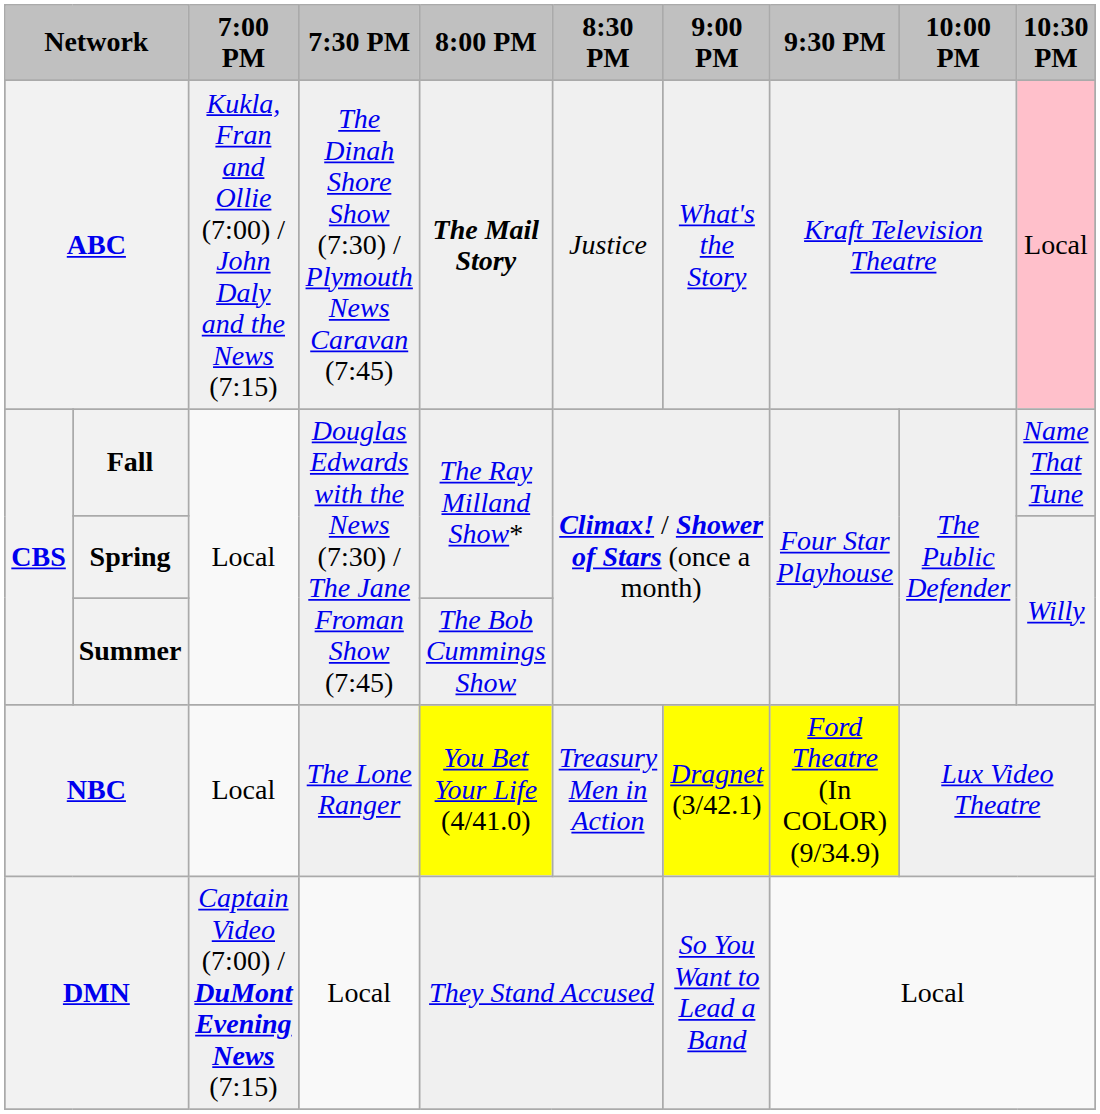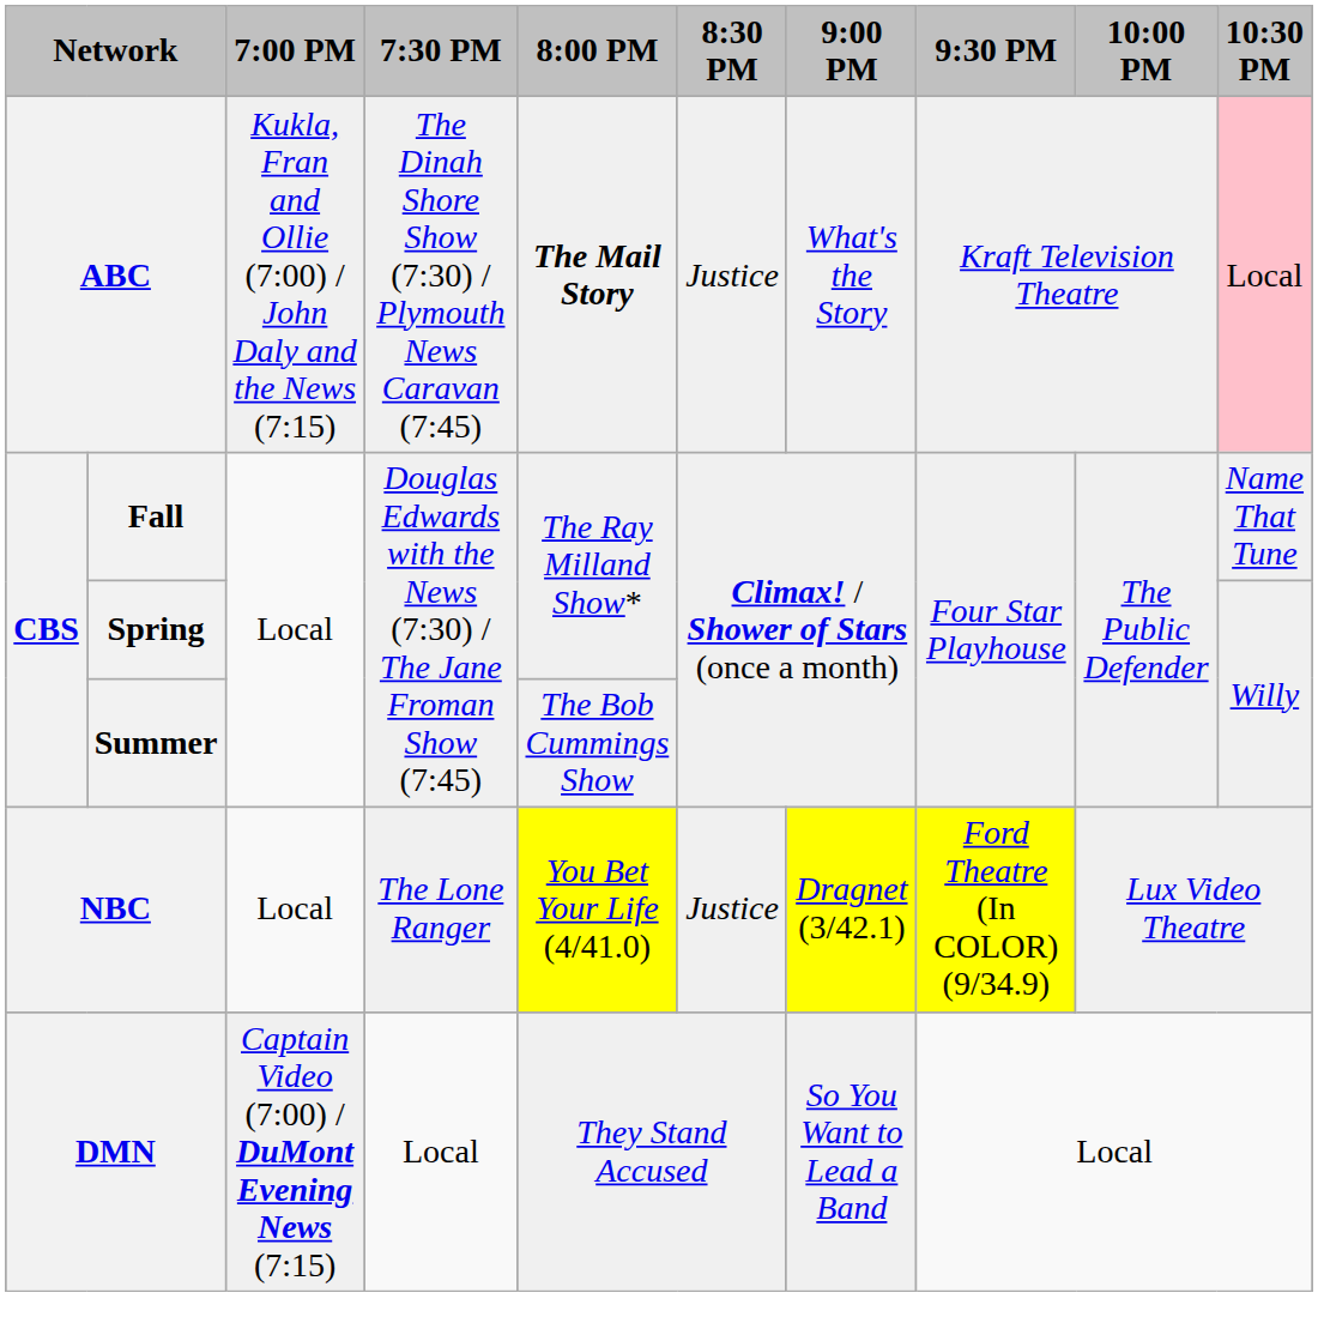NBC | 8:30 PM: Treasury Men in Action -> Justice
